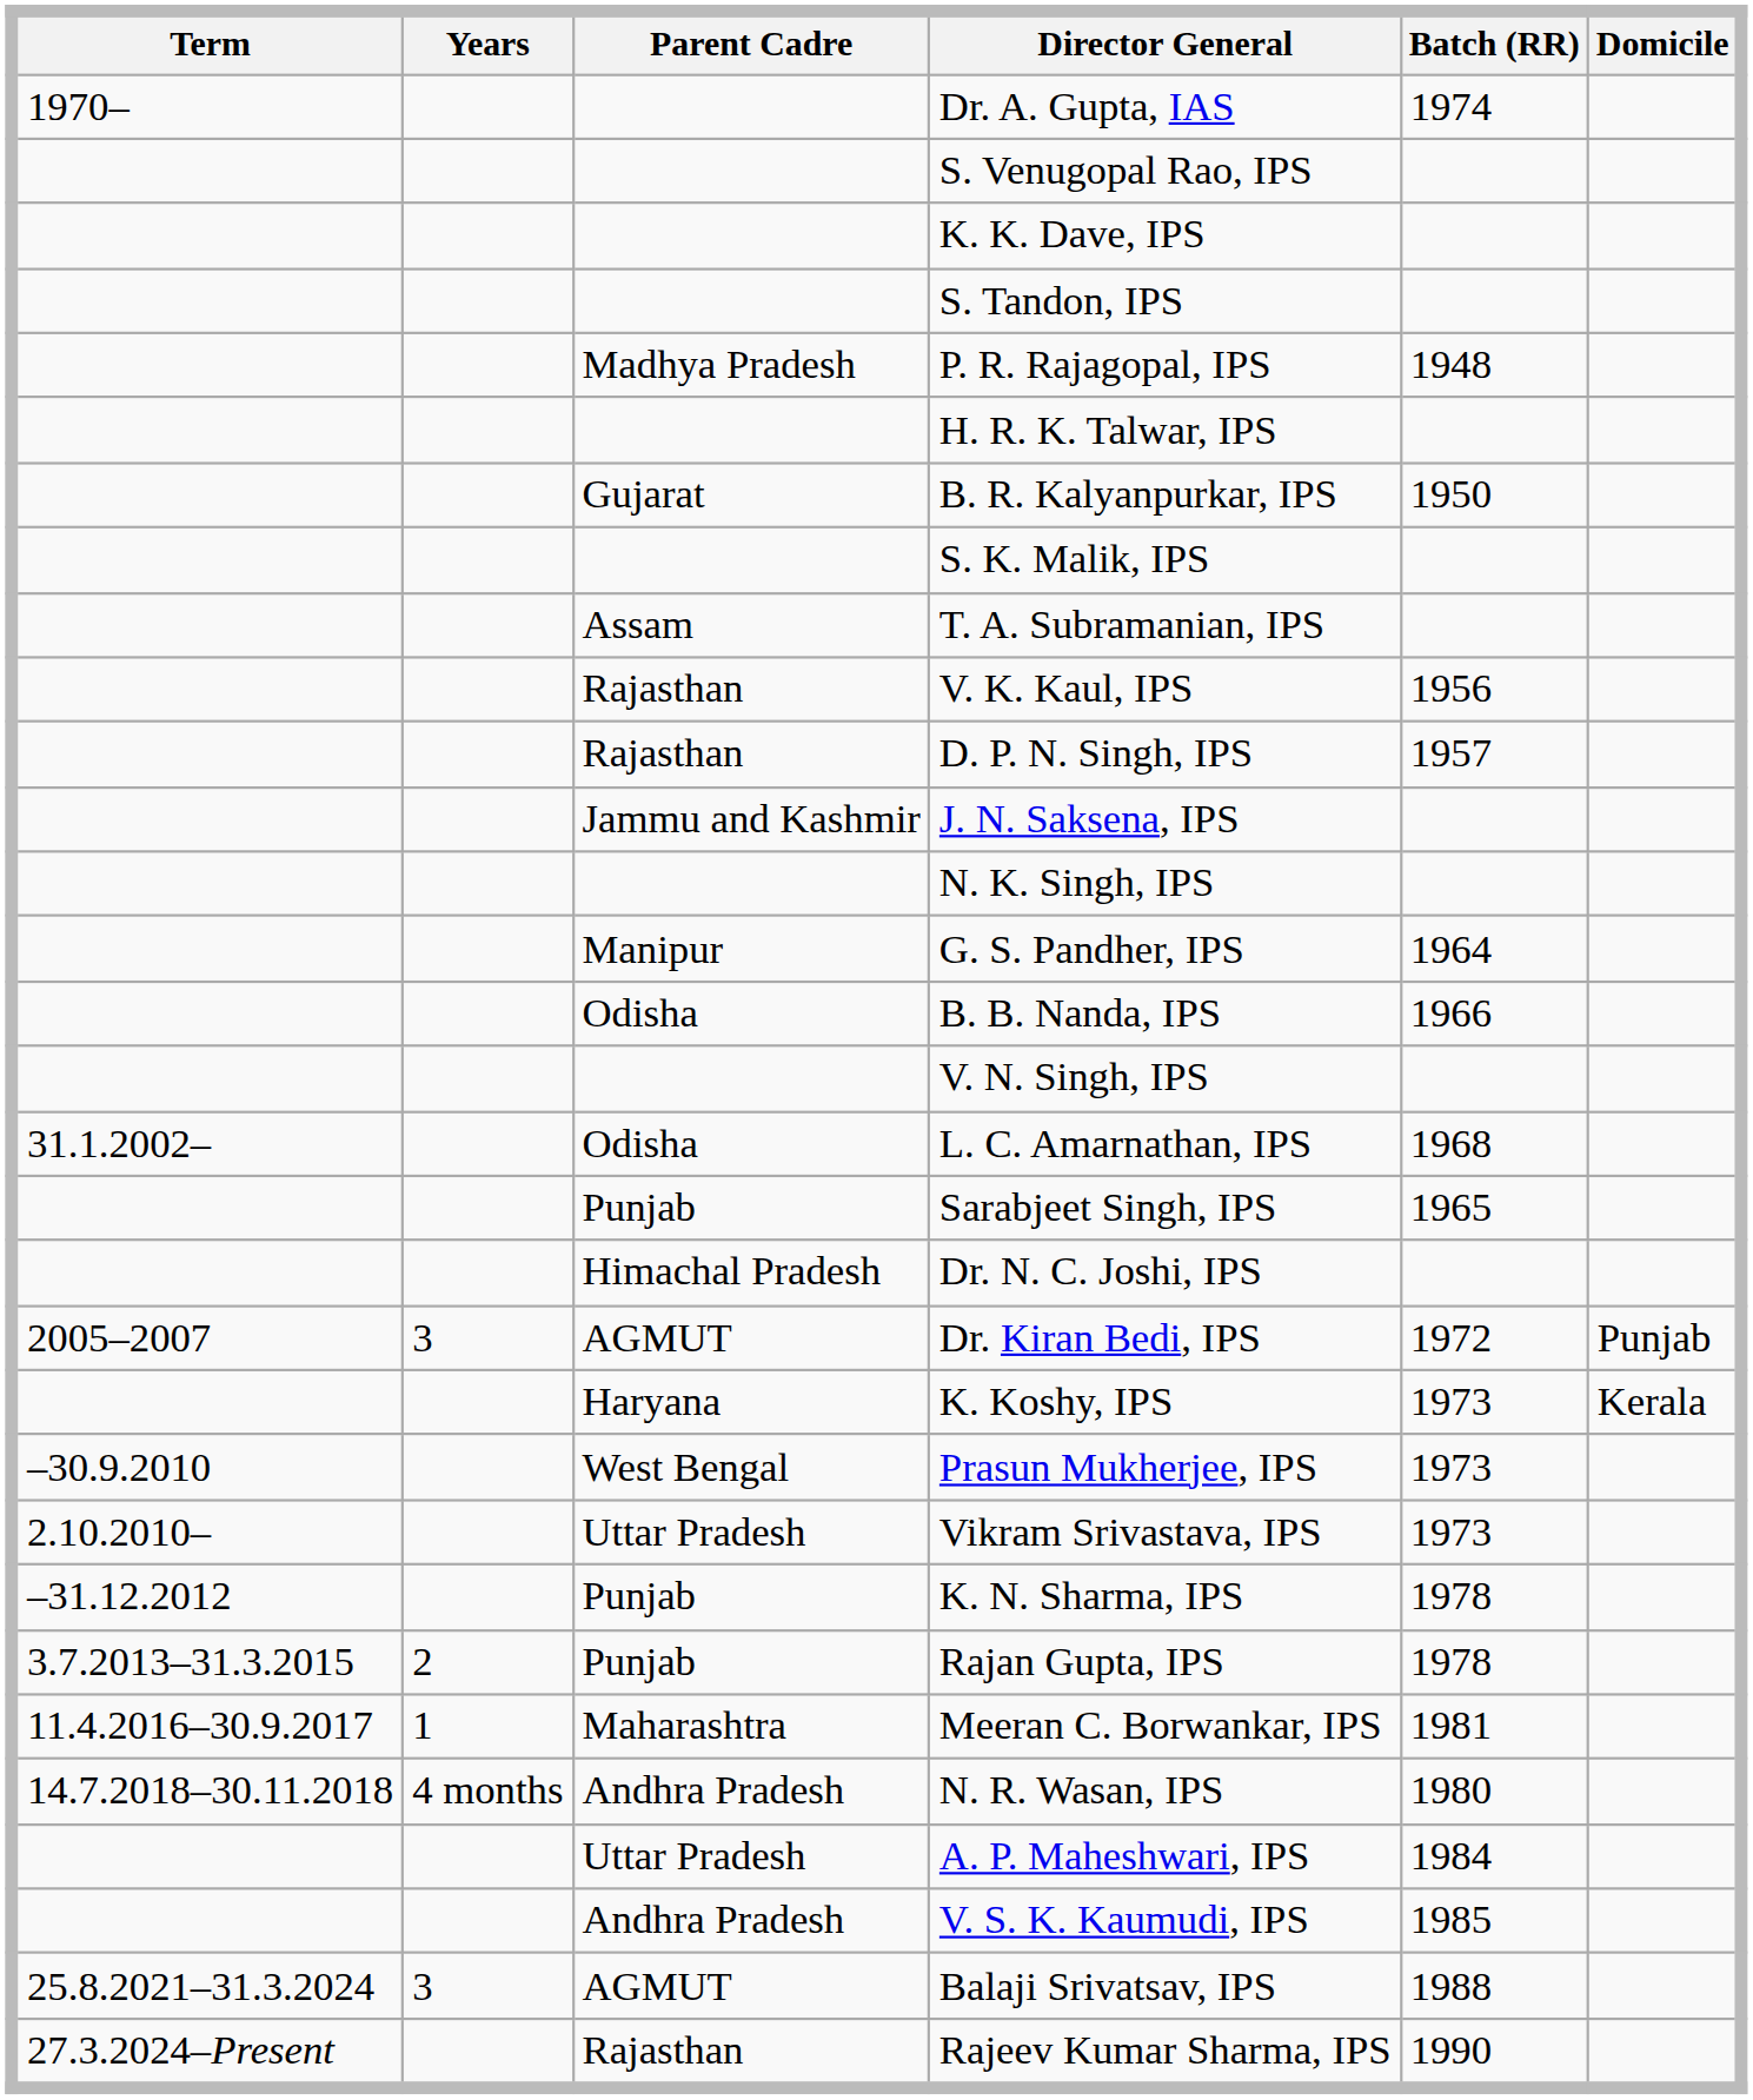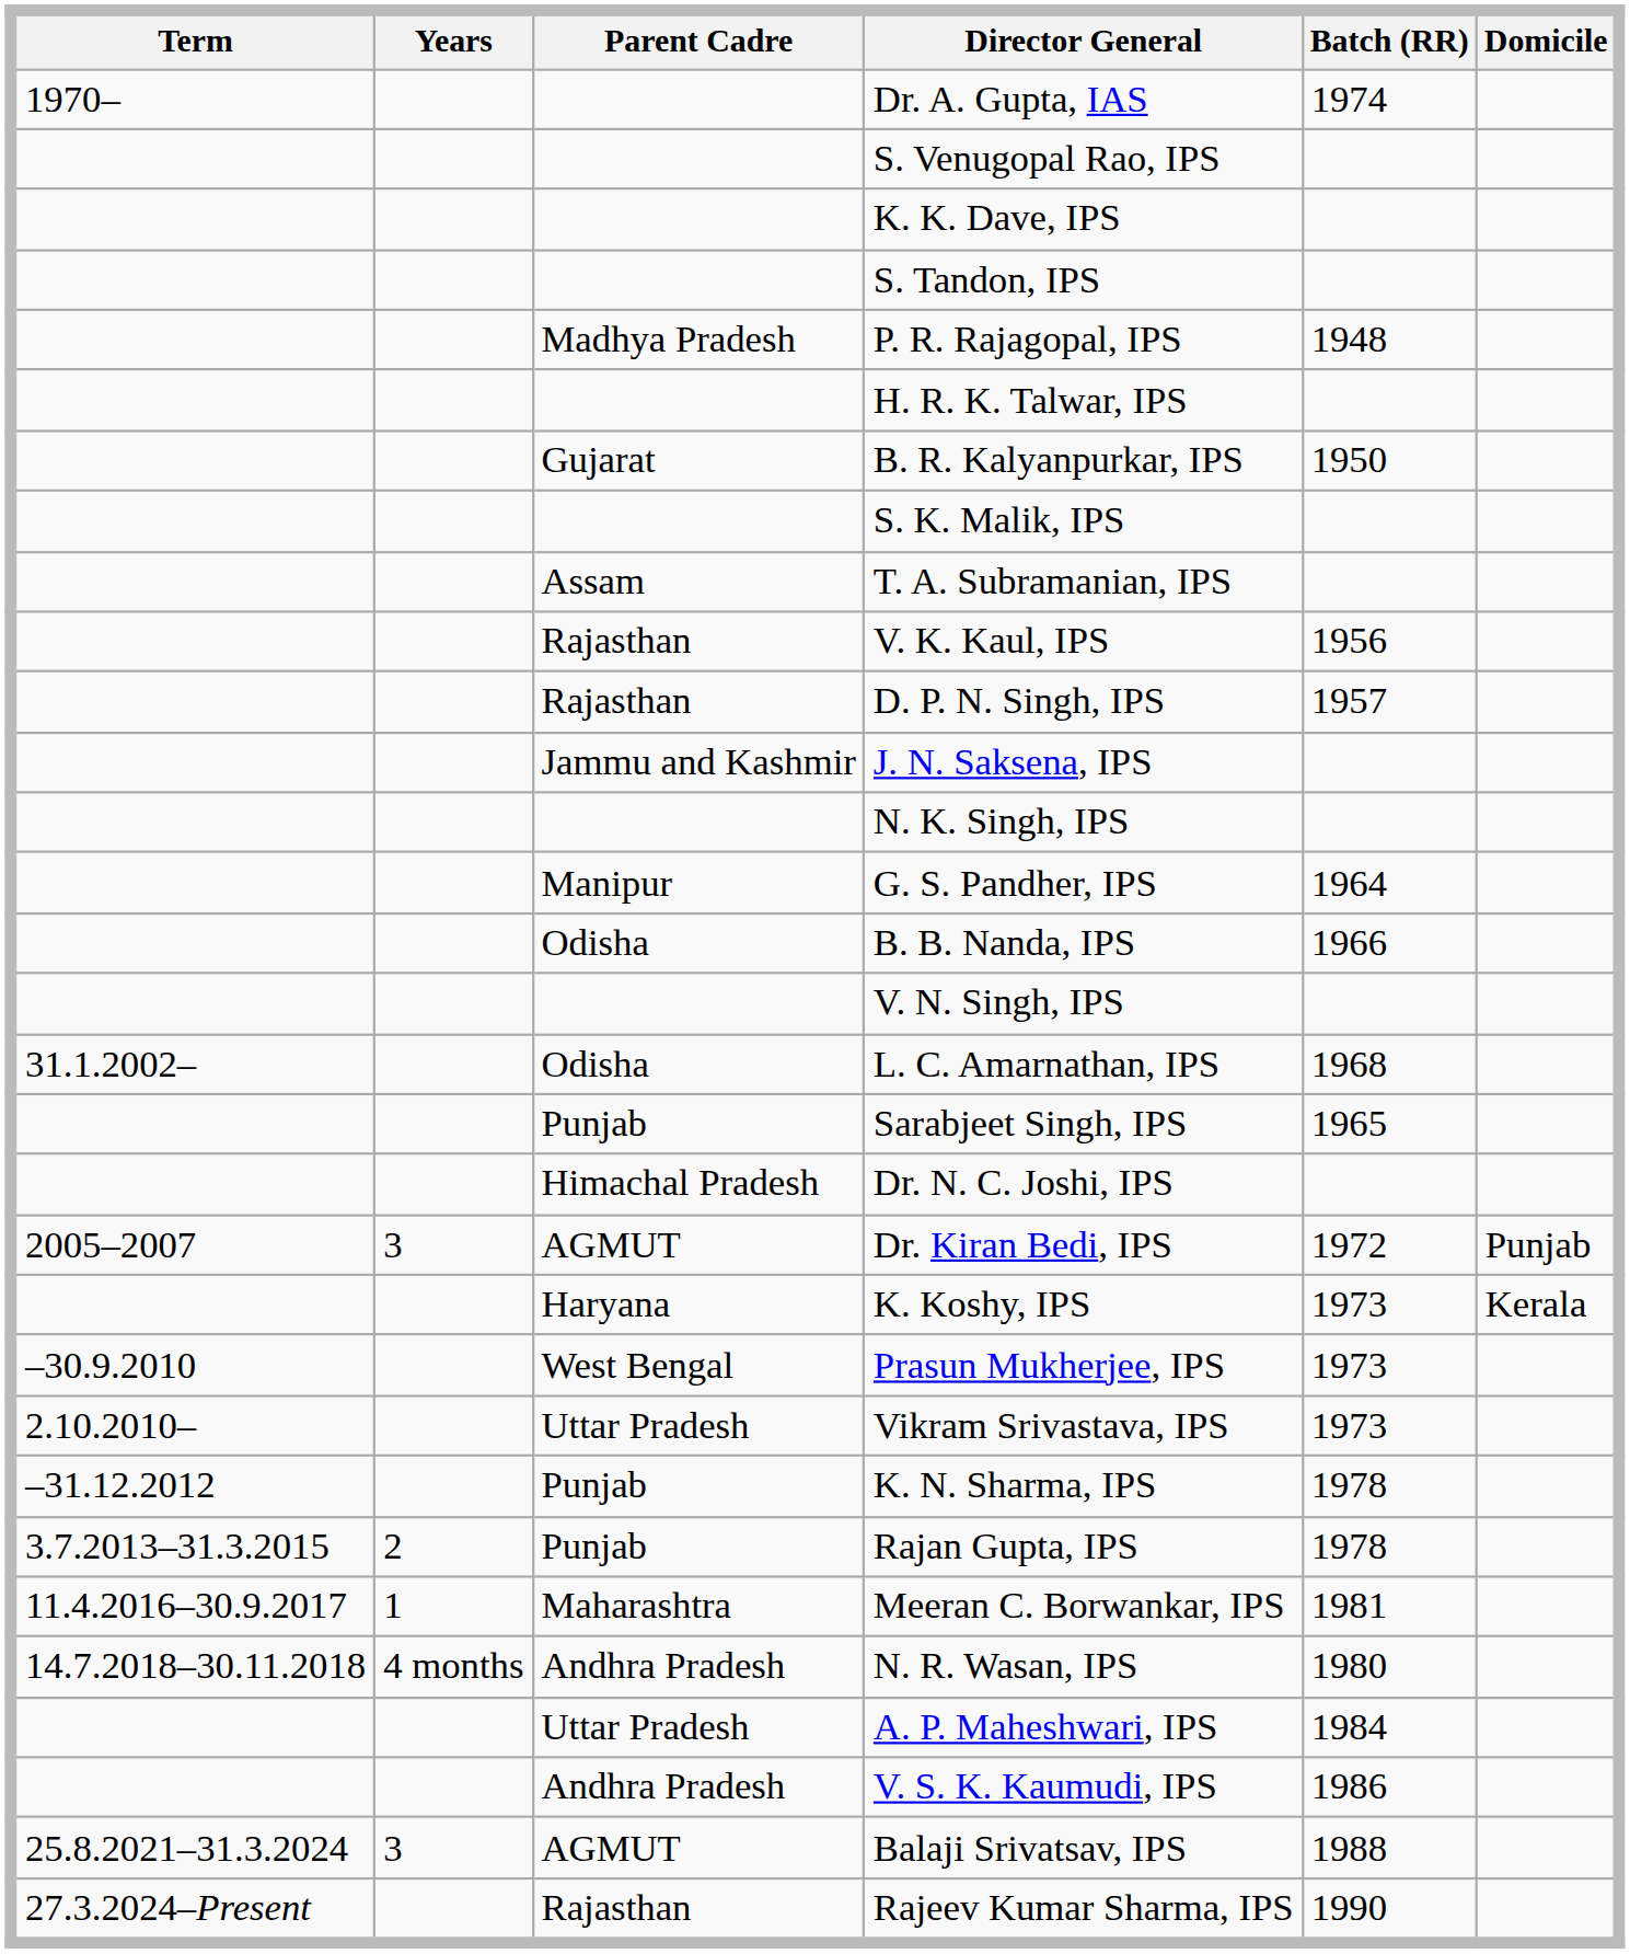V. S. K. Kaumudi, IPS | Batch (RR): 1985 -> 1986
